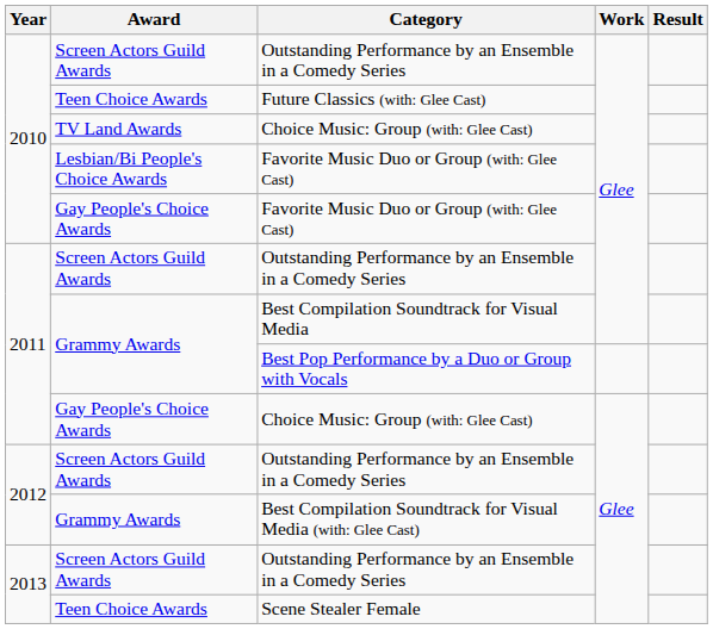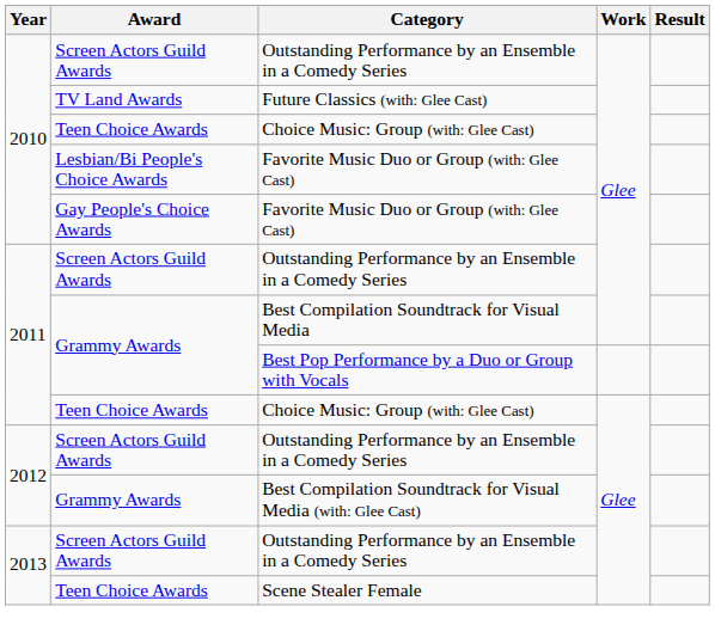Future Classics (with: Glee Cast) | Award: Teen Choice Awards -> TV Land Awards
2010 / Choice Music: Group (with: Glee Cast) | Award: TV Land Awards -> Teen Choice Awards
2011 / Choice Music: Group (with: Glee Cast) | Award: Gay People's Choice Awards -> Teen Choice Awards
